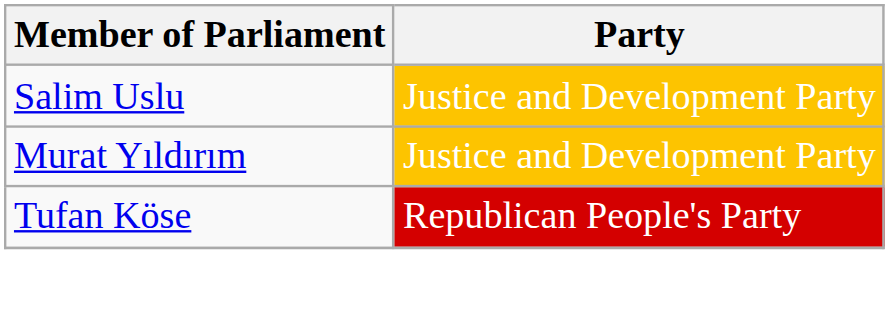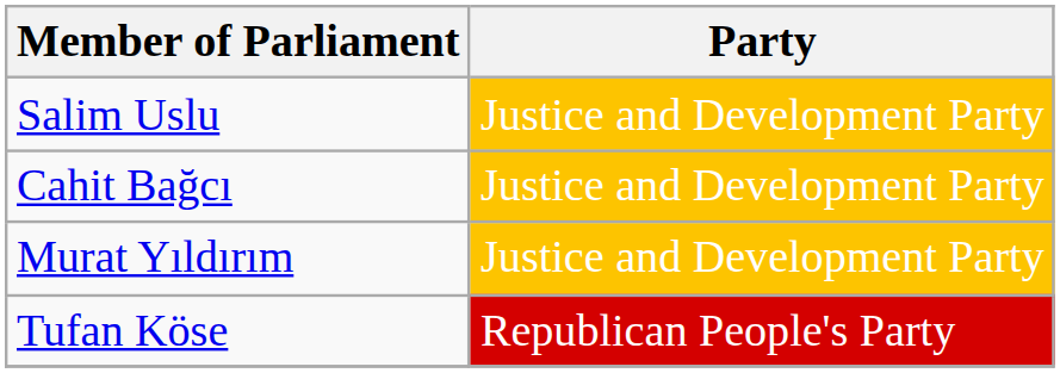+ row: Cahit Bağcı | Justice and Development Party
